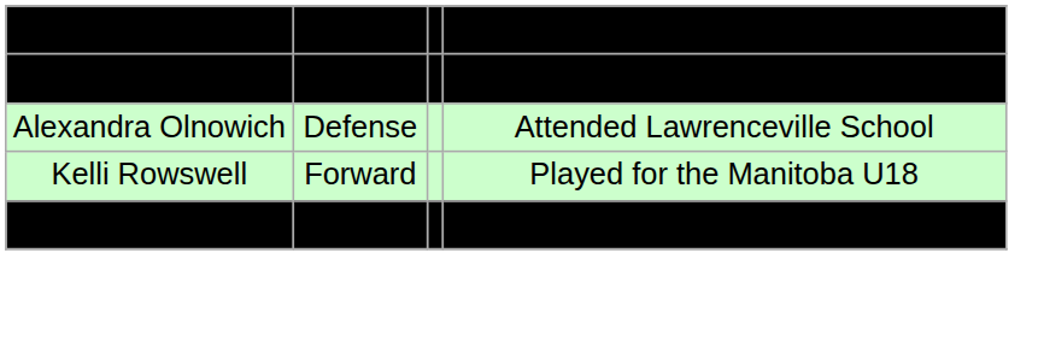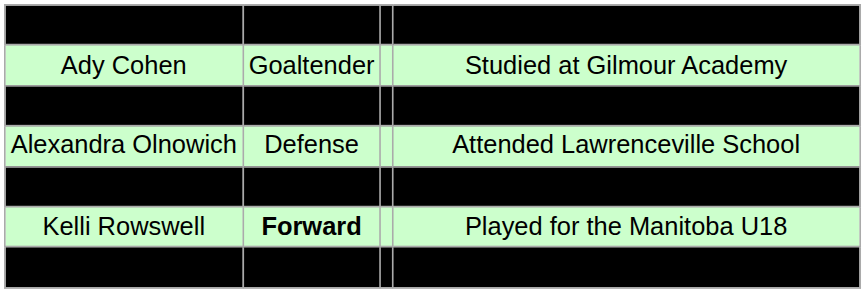+ row: Ady Cohen | Goaltender | Studied at Gilmour Academy
+ row: Savannah Rennie | Forward | Played for the Shaftesbury Jr. Titans
Kelli Rowswell | column 2: normal -> bold
